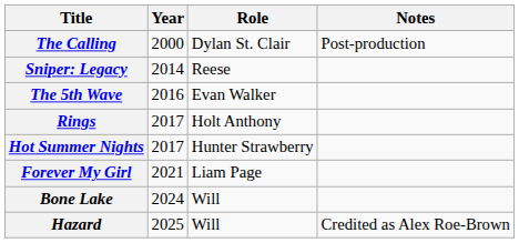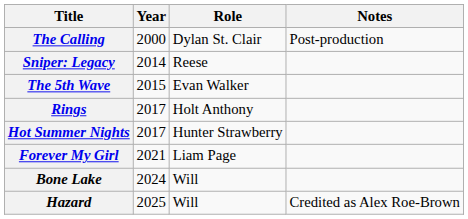The 5th Wave | Year: 2016 -> 2015
